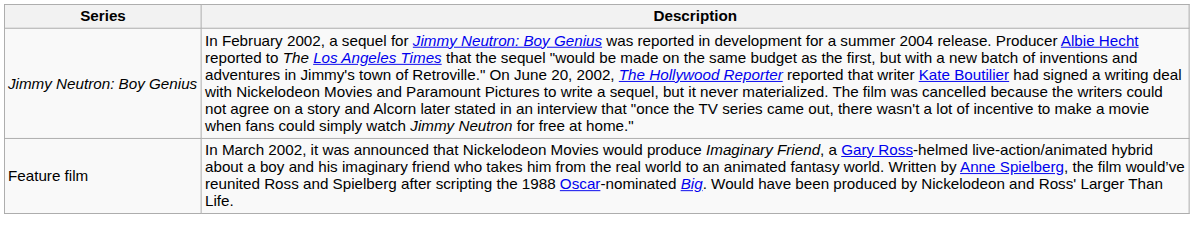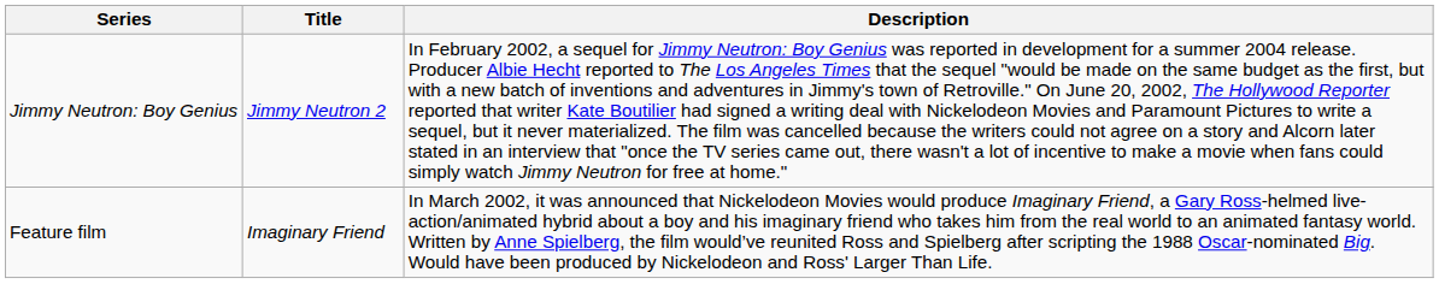+ column: Title | Jimmy Neutron 2 | Imaginary Friend
